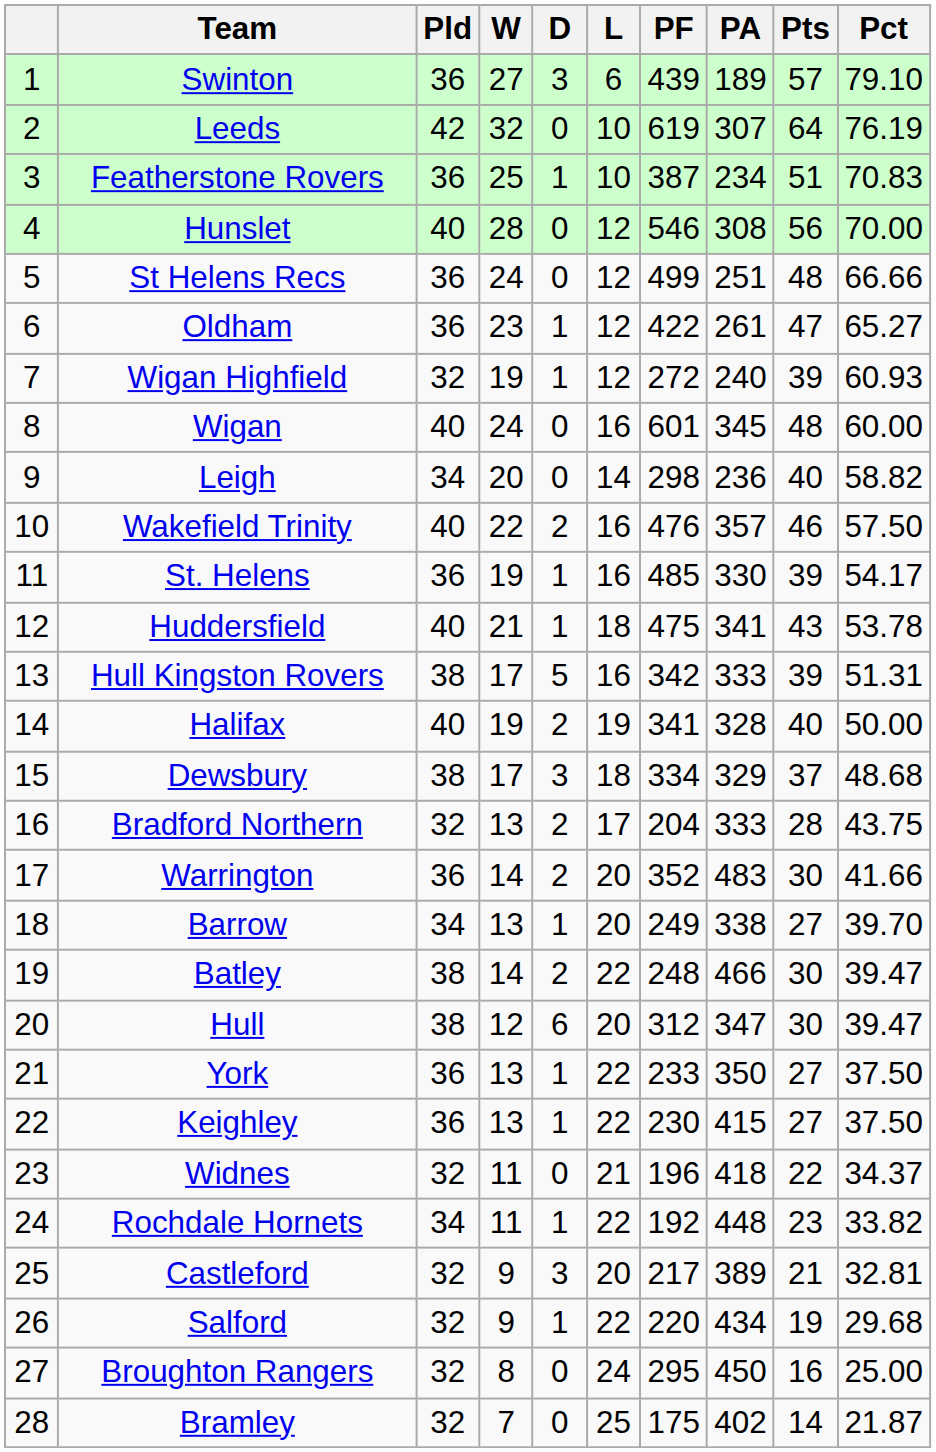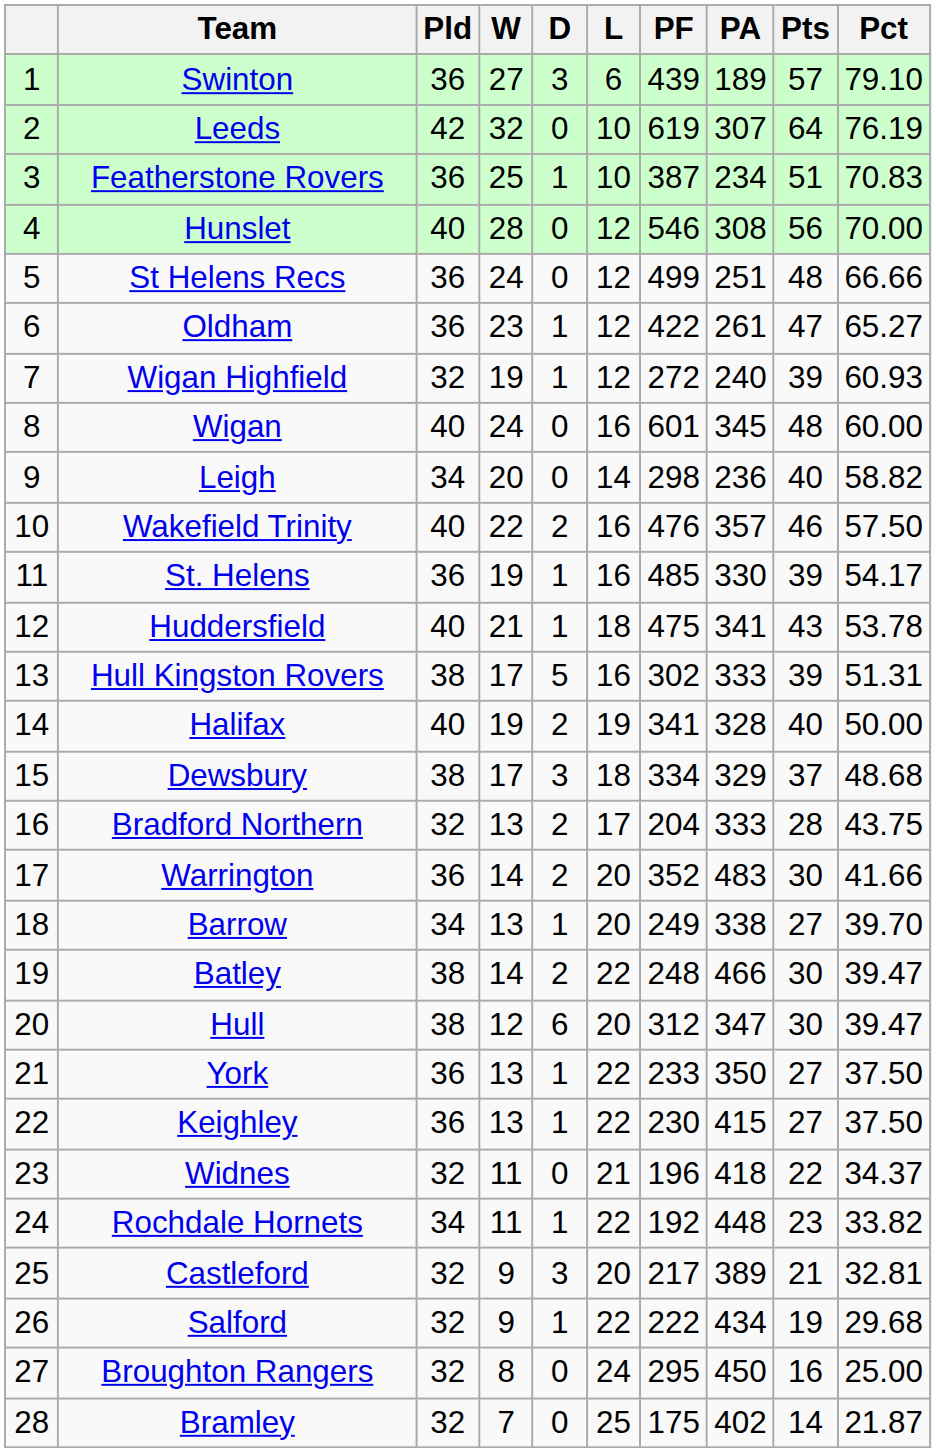Hull Kingston Rovers | PF: 342 -> 302
Salford | PF: 220 -> 222
